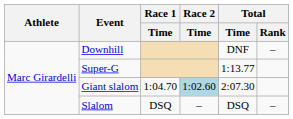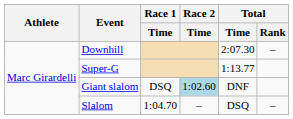Downhill | Total / Time: DNF -> 2:07.30
Giant slalom | Race 1 / Time: 1:04.70 -> DSQ
Giant slalom | Total / Time: 2:07.30 -> DNF
Slalom | Race 1 / Time: DSQ -> 1:04.70
